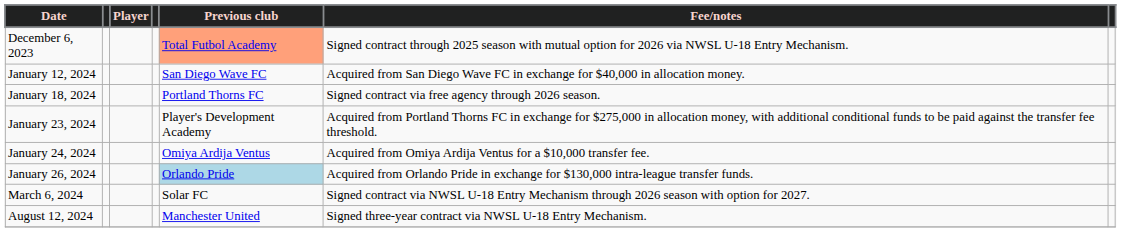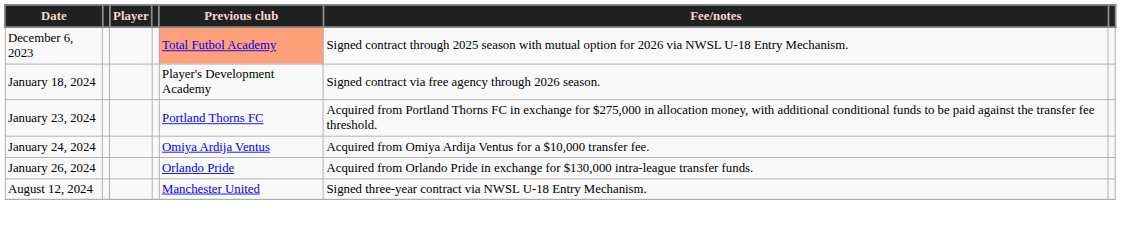- row: January 12, 2024 | San Diego Wave FC | Acquired from San Diego Wave FC in exchange for $40,000 in allocation money.
January 18, 2024 | Previous club: Portland Thorns FC -> Player's Development Academy
January 23, 2024 | Previous club: Player's Development Academy -> Portland Thorns FC
January 26, 2024 | Previous club: lightblue background -> no background
- row: March 6, 2024 | Solar FC | Signed contract via NWSL U-18 Entry Mechanism through 2026 season with option for 2027.
